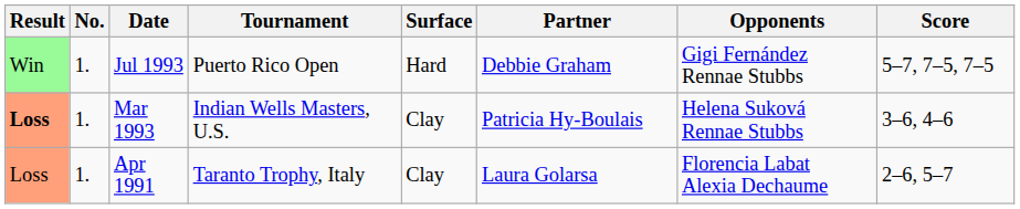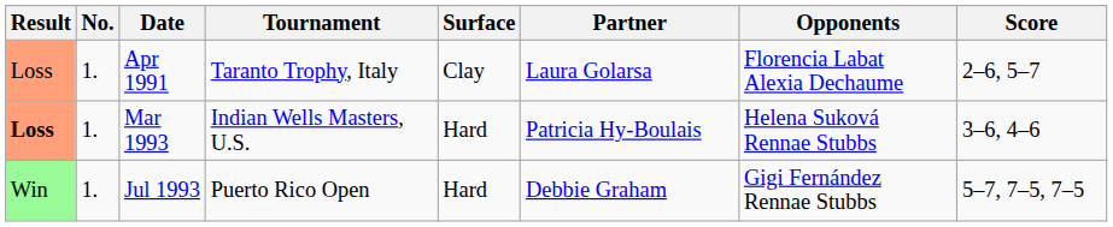rows swapped: Apr 1991 <-> Jul 1993
Mar 1993 | Surface: Clay -> Hard
